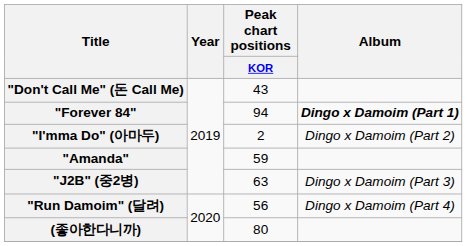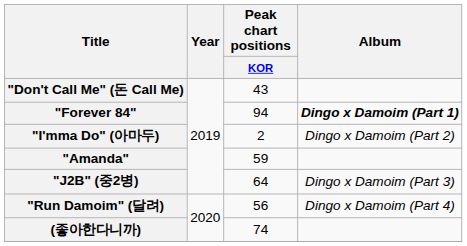"J2B" (중2병) | Peak chart positions / KOR: 63 -> 64
(좋아한다니까) | Peak chart positions / KOR: 80 -> 74
